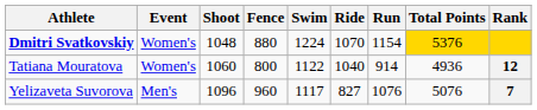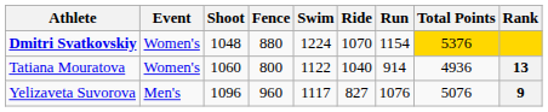Tatiana Mouratova | Rank: 12 -> 13
Yelizaveta Suvorova | Rank: 7 -> 9
